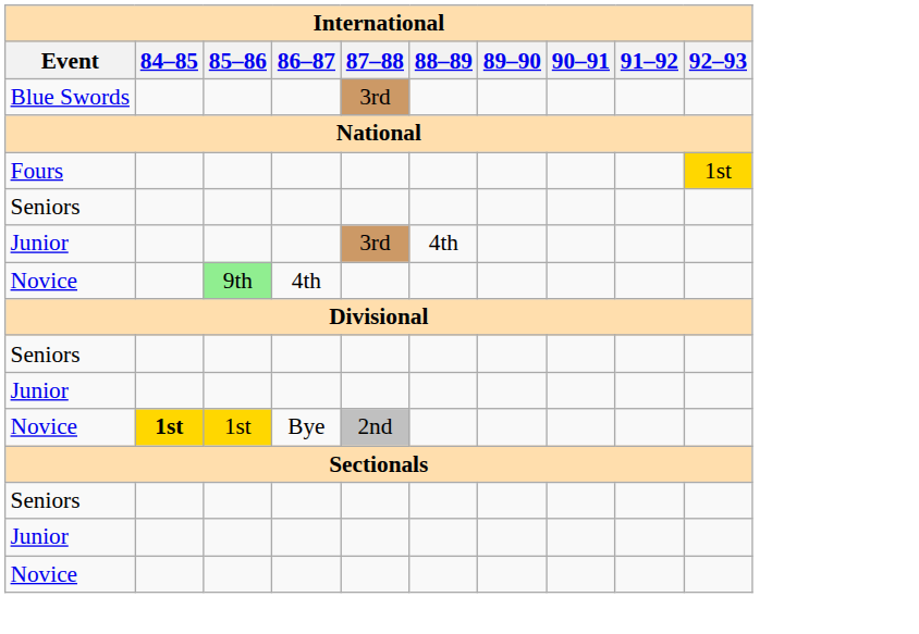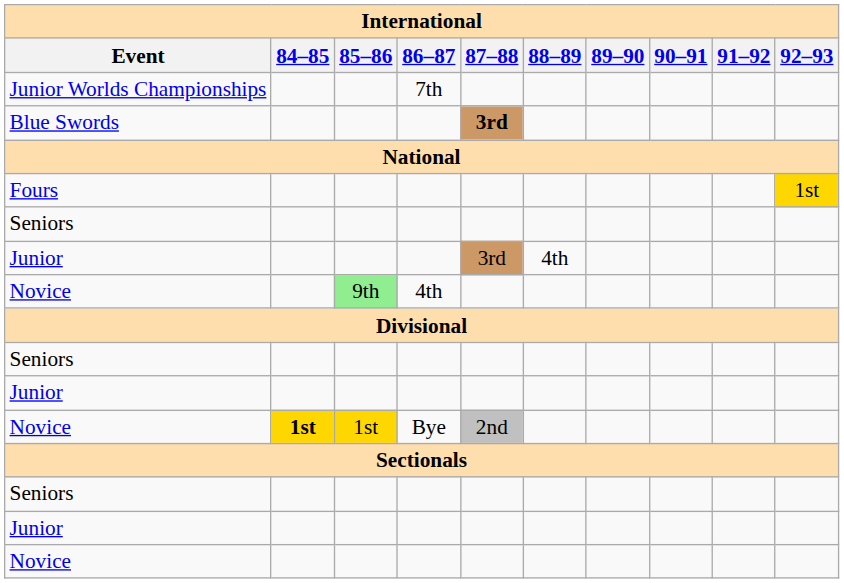+ row: Junior Worlds Championships | 7th
Blue Swords | 87–88: normal -> bold
